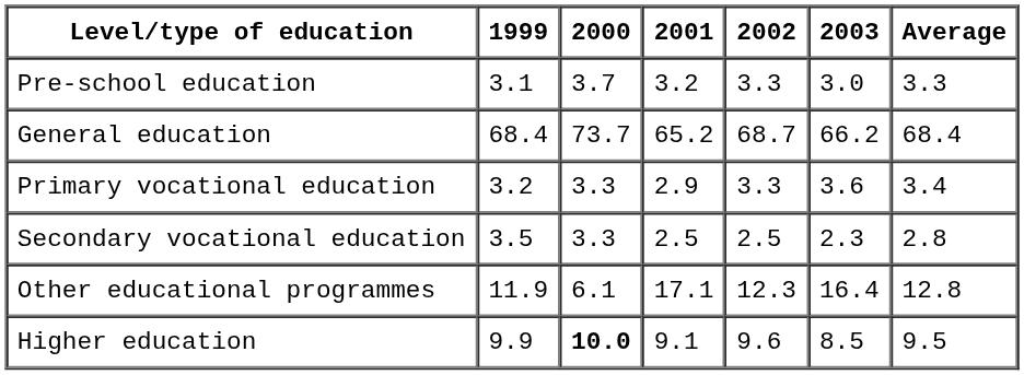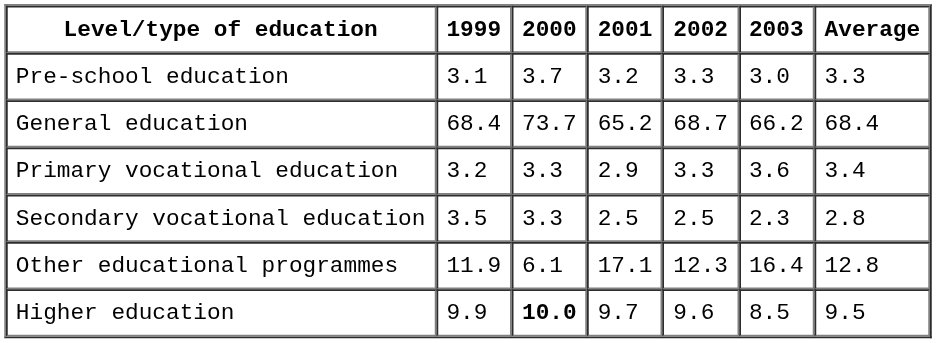Higher education | 2001: 9.1 -> 9.7
